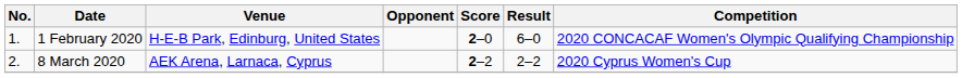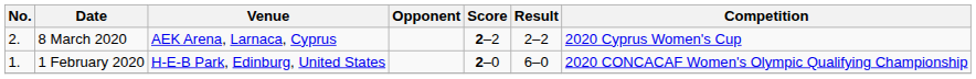rows swapped: 1 February 2020 <-> 8 March 2020
